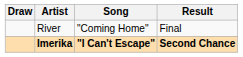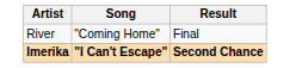- column: Draw
